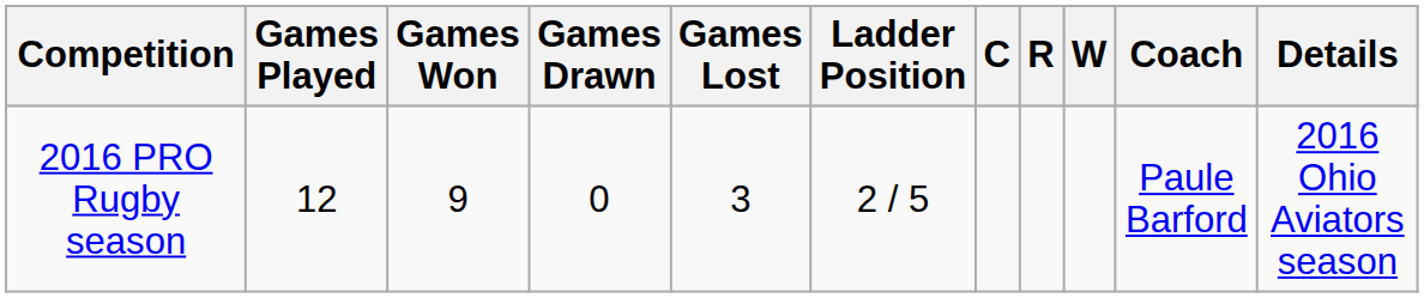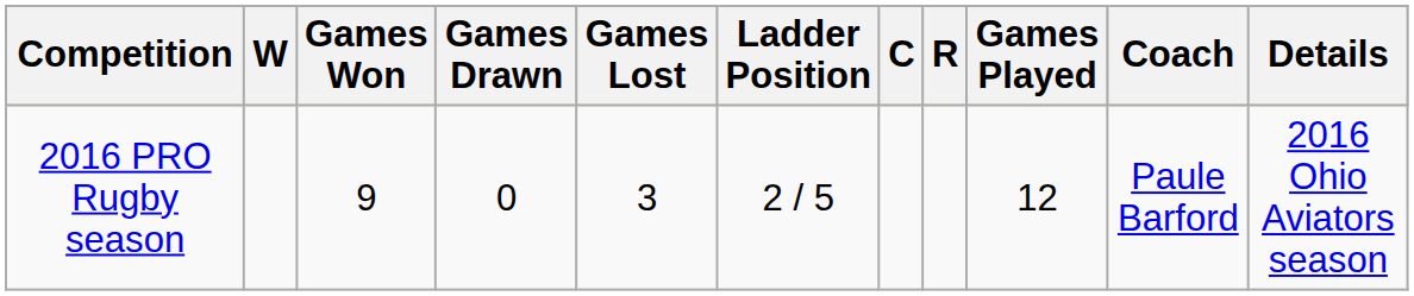columns swapped: Games Played <-> W
